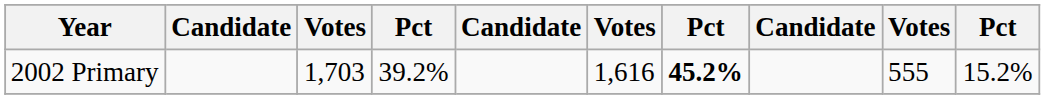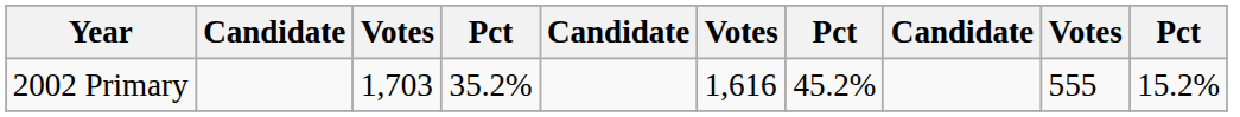2002 Primary | column 4: 39.2% -> 35.2%
2002 Primary | column 7: bold -> normal
